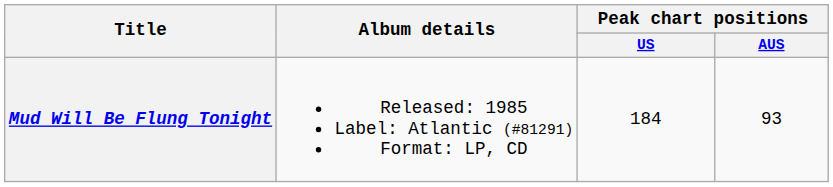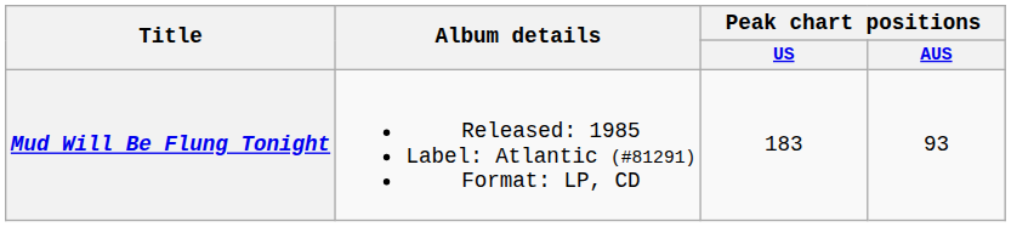Mud Will Be Flung Tonight | Peak chart positions / US: 184 -> 183
